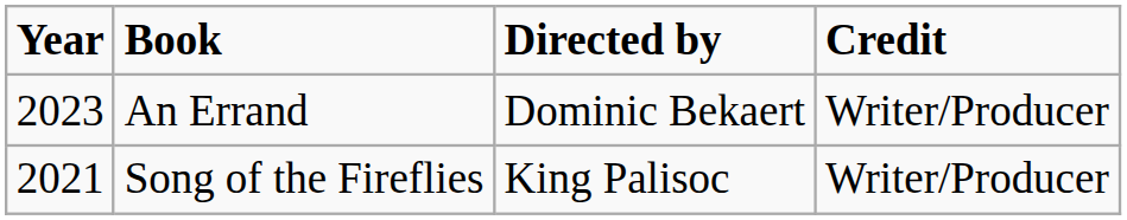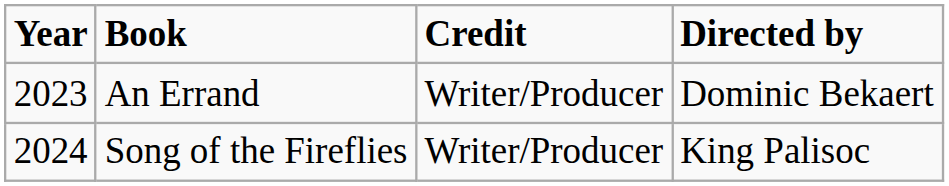columns swapped: Credit <-> Directed by
Song of the Fireflies | Year: 2021 -> 2024
